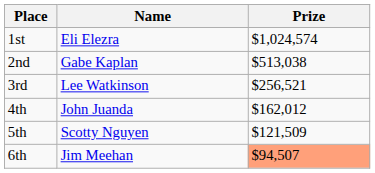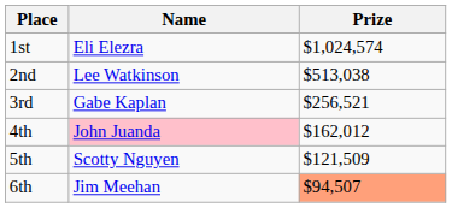2nd | Name: Gabe Kaplan -> Lee Watkinson
3rd | Name: Lee Watkinson -> Gabe Kaplan
4th | Name: no background -> pink background
